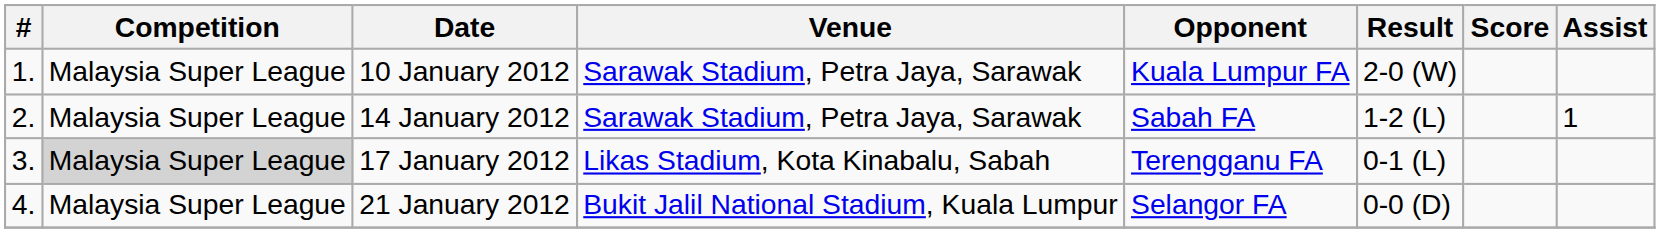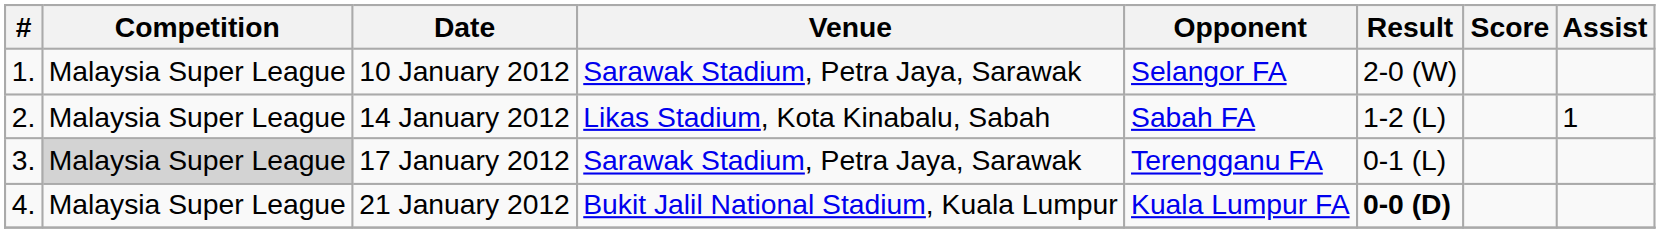10 January 2012 | Opponent: Kuala Lumpur FA -> Selangor FA
14 January 2012 | Venue: Sarawak Stadium, Petra Jaya, Sarawak -> Likas Stadium, Kota Kinabalu, Sabah
17 January 2012 | Venue: Likas Stadium, Kota Kinabalu, Sabah -> Sarawak Stadium, Petra Jaya, Sarawak
21 January 2012 | Opponent: Selangor FA -> Kuala Lumpur FA
21 January 2012 | Result: normal -> bold
